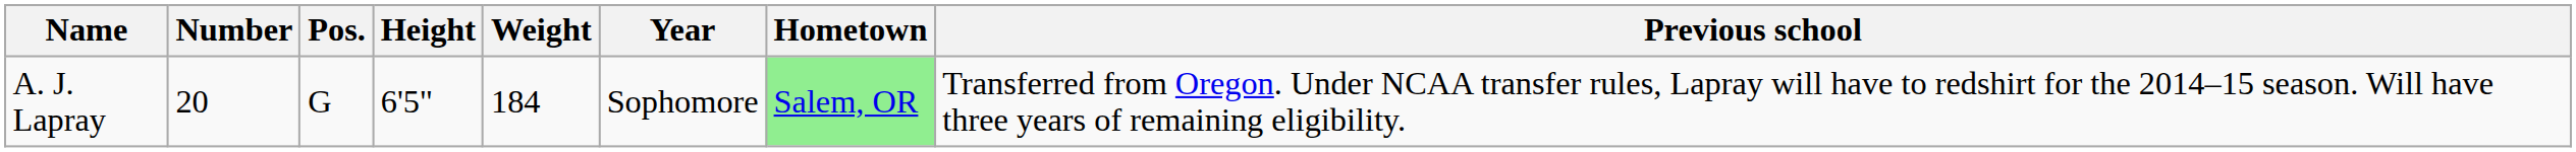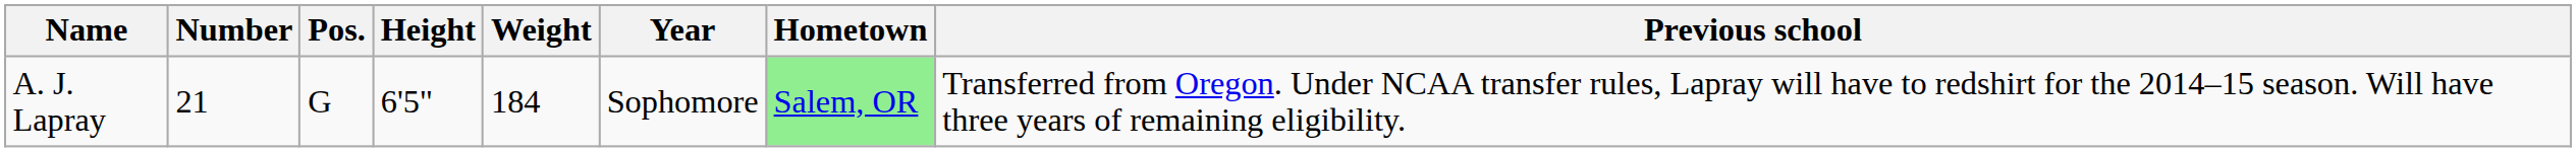A. J. Lapray | Number: 20 -> 21
